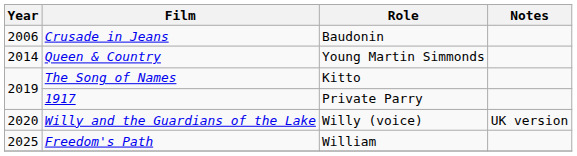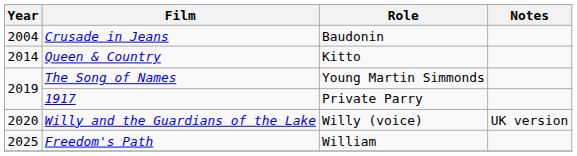Crusade in Jeans | Year: 2006 -> 2004
Queen & Country | Role: Young Martin Simmonds -> Kitto
The Song of Names | Role: Kitto -> Young Martin Simmonds
